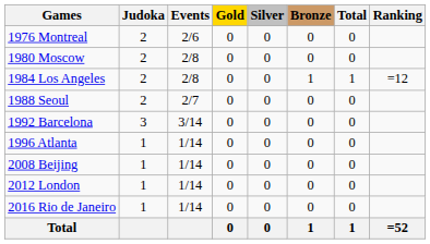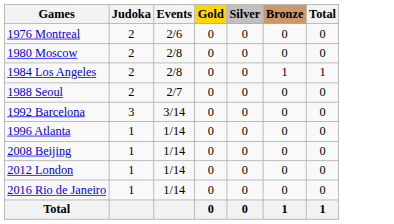- column: Ranking | =12 | =52
